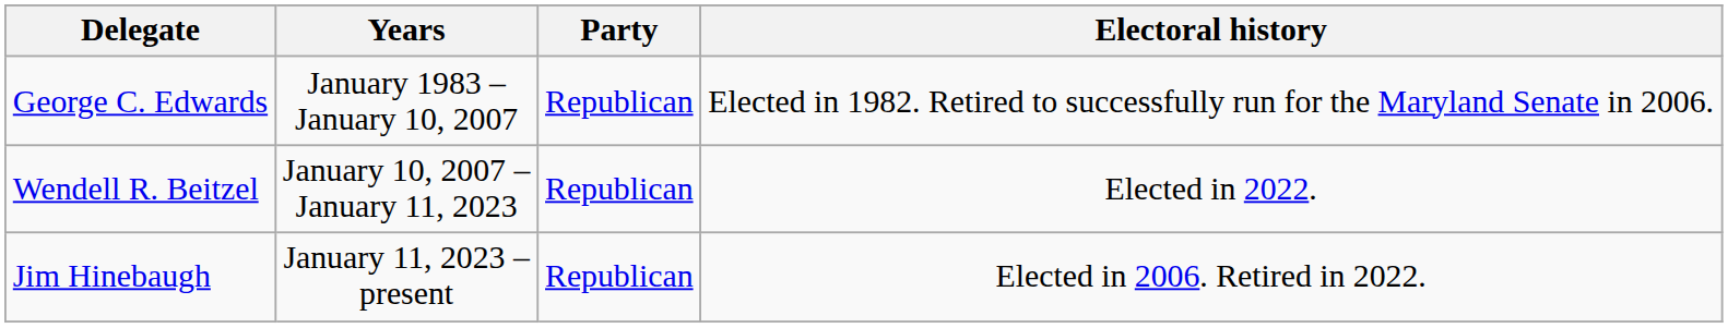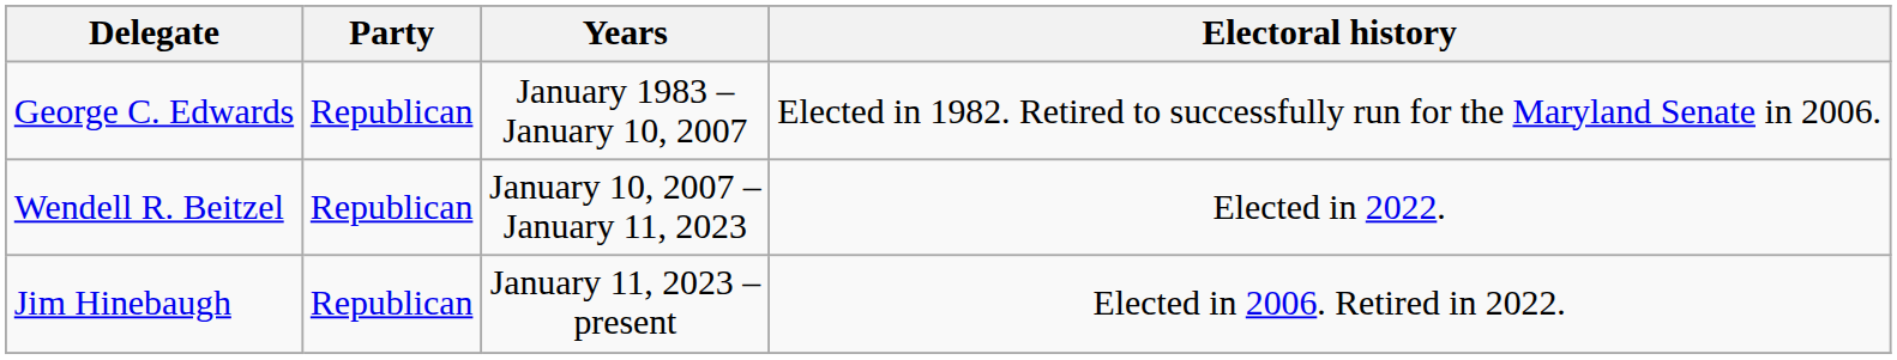columns swapped: Party <-> Years
